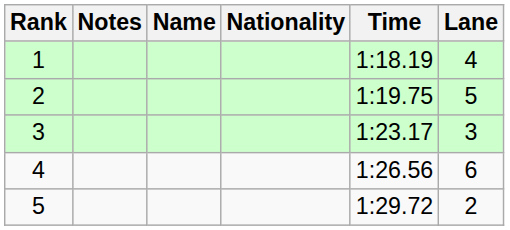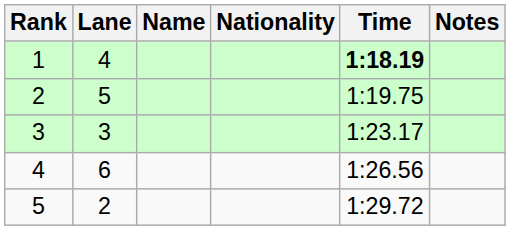columns swapped: Lane <-> Notes
1 | Time: normal -> bold
